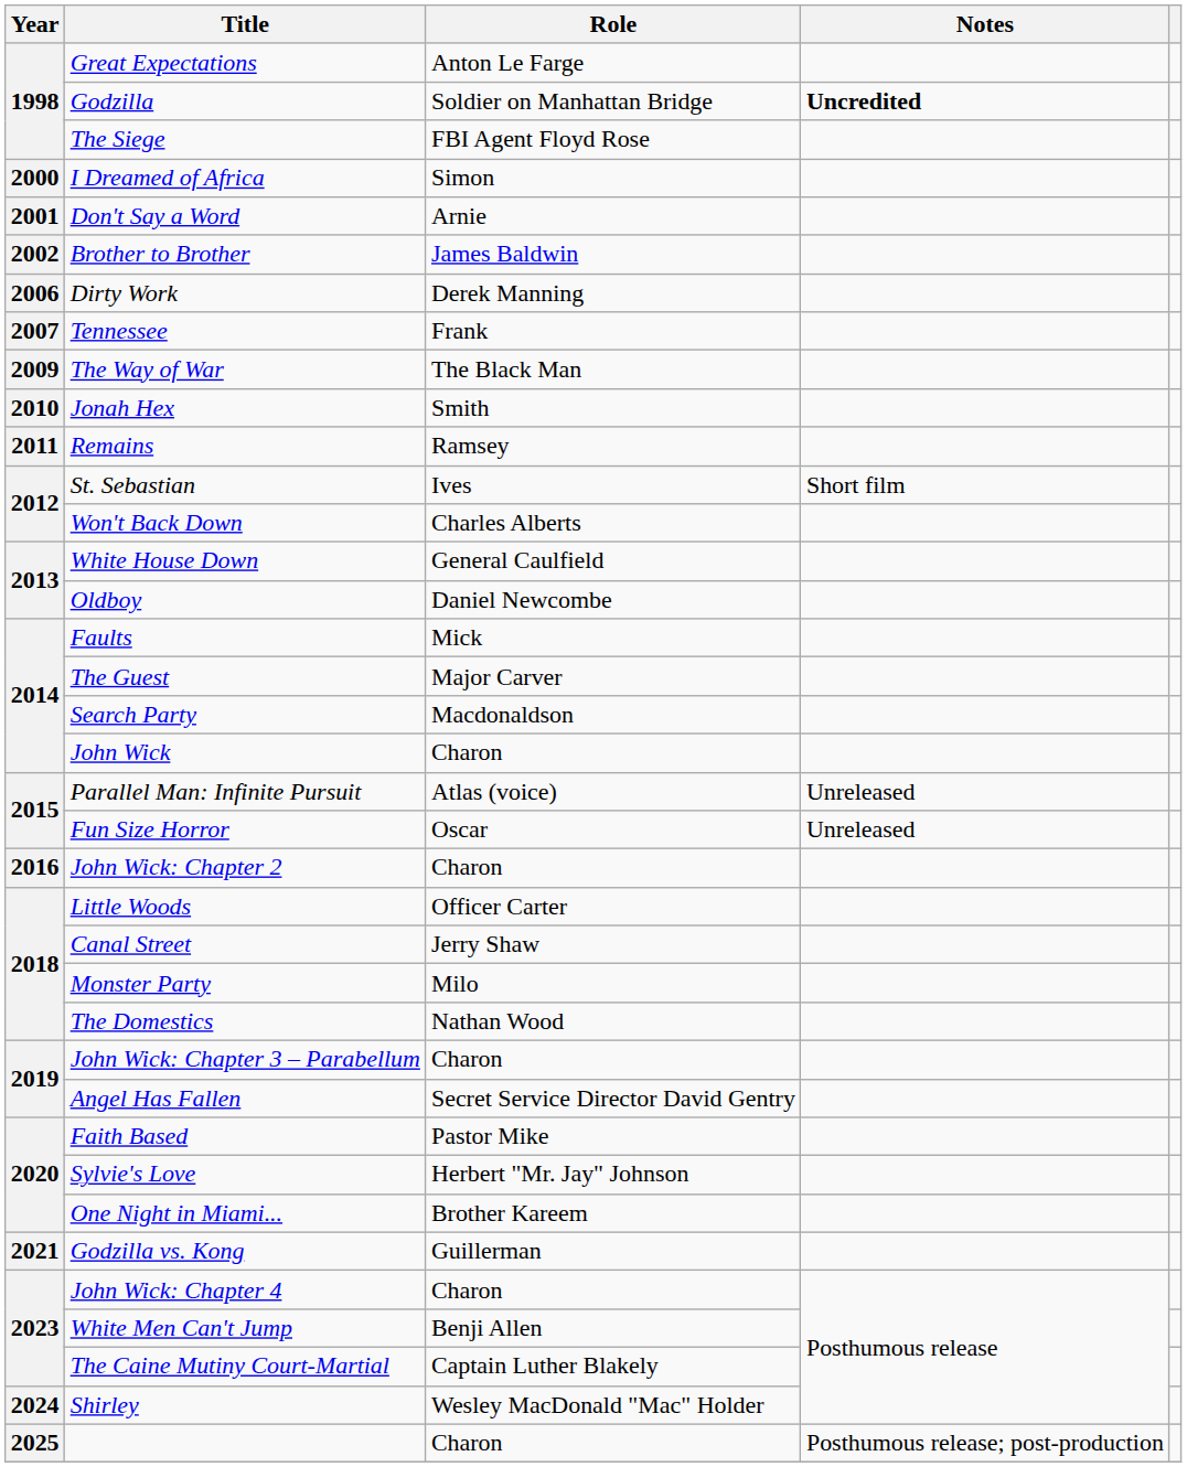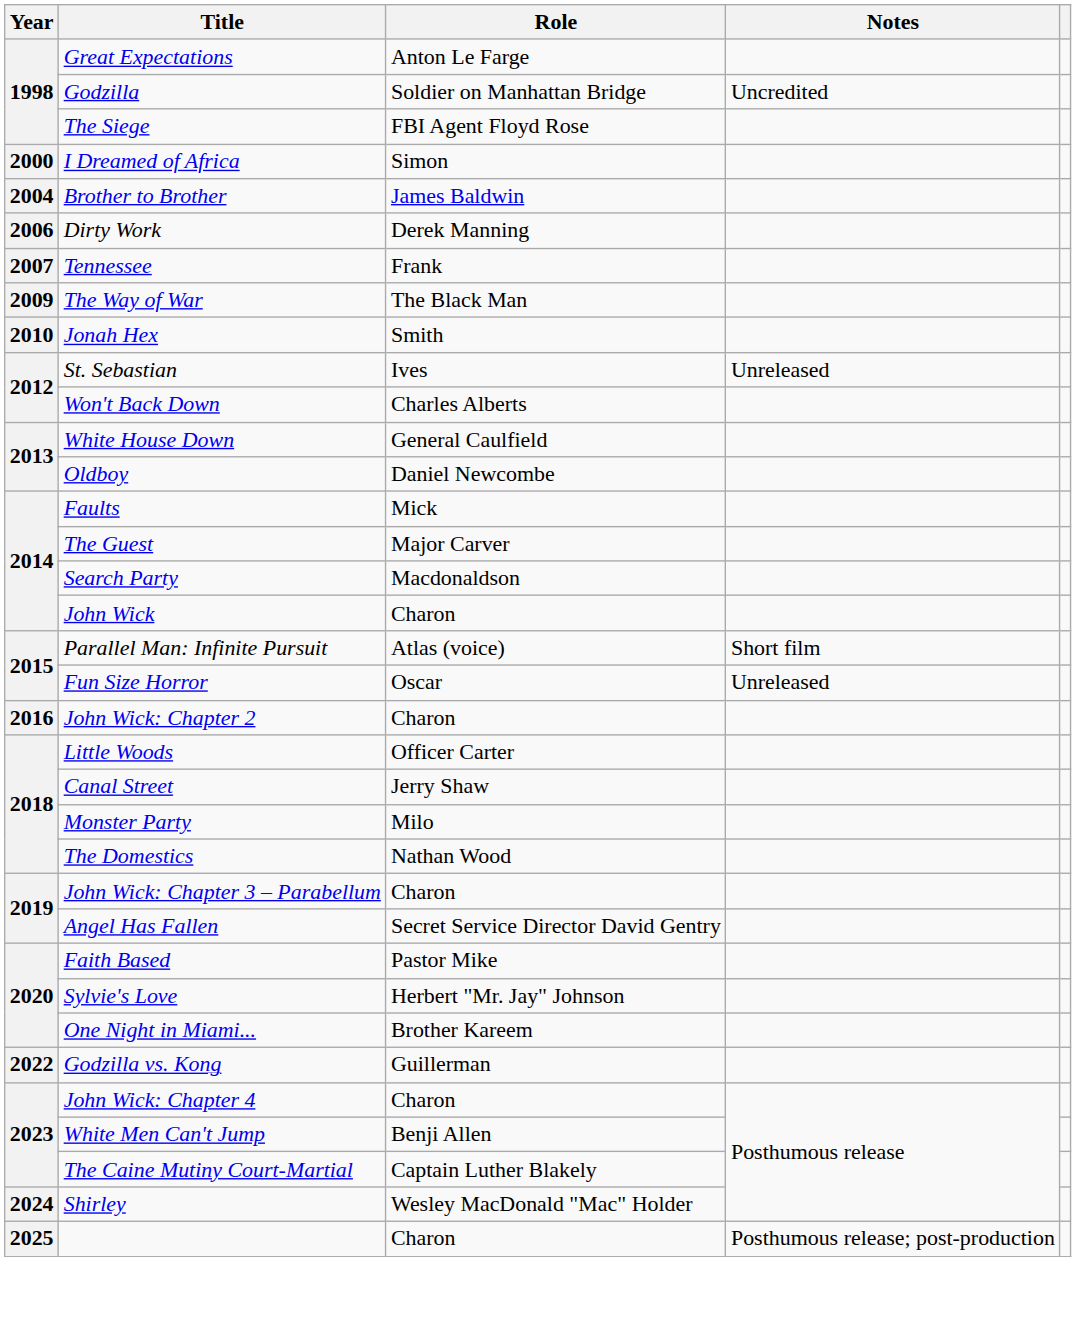Godzilla | Notes: bold -> normal
- row: 2001 | Don't Say a Word | Arnie
Brother to Brother | Year: 2002 -> 2004
- row: 2011 | Remains | Ramsey
St. Sebastian | Notes: Short film -> Unreleased
Parallel Man: Infinite Pursuit | Notes: Unreleased -> Short film
Godzilla vs. Kong | Year: 2021 -> 2022
